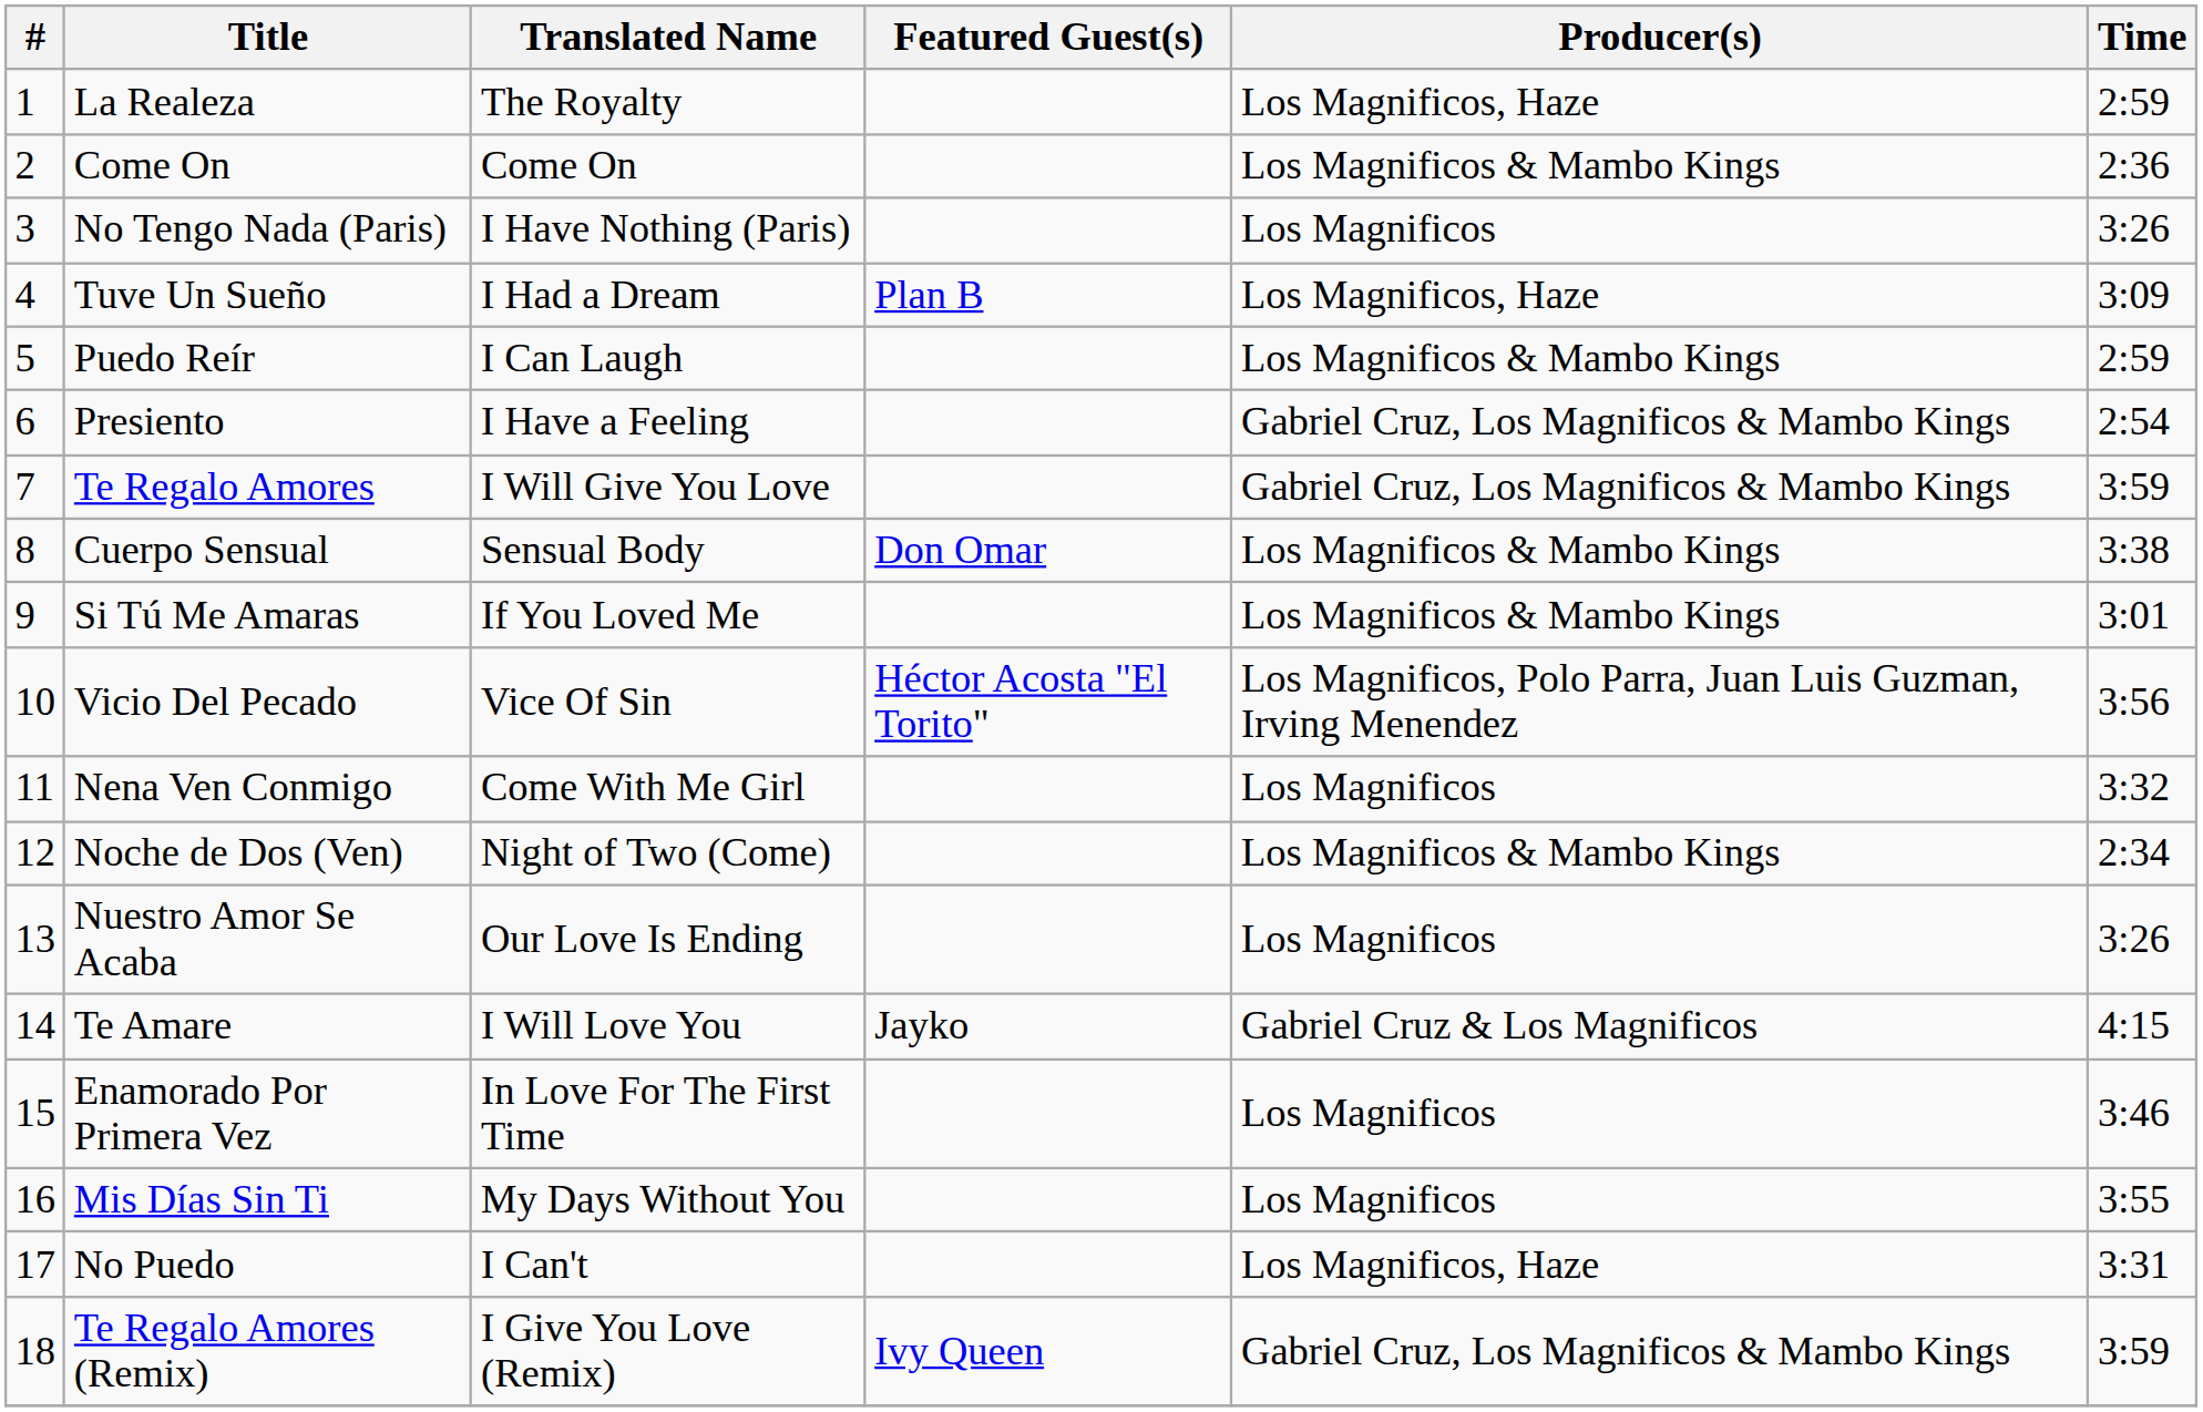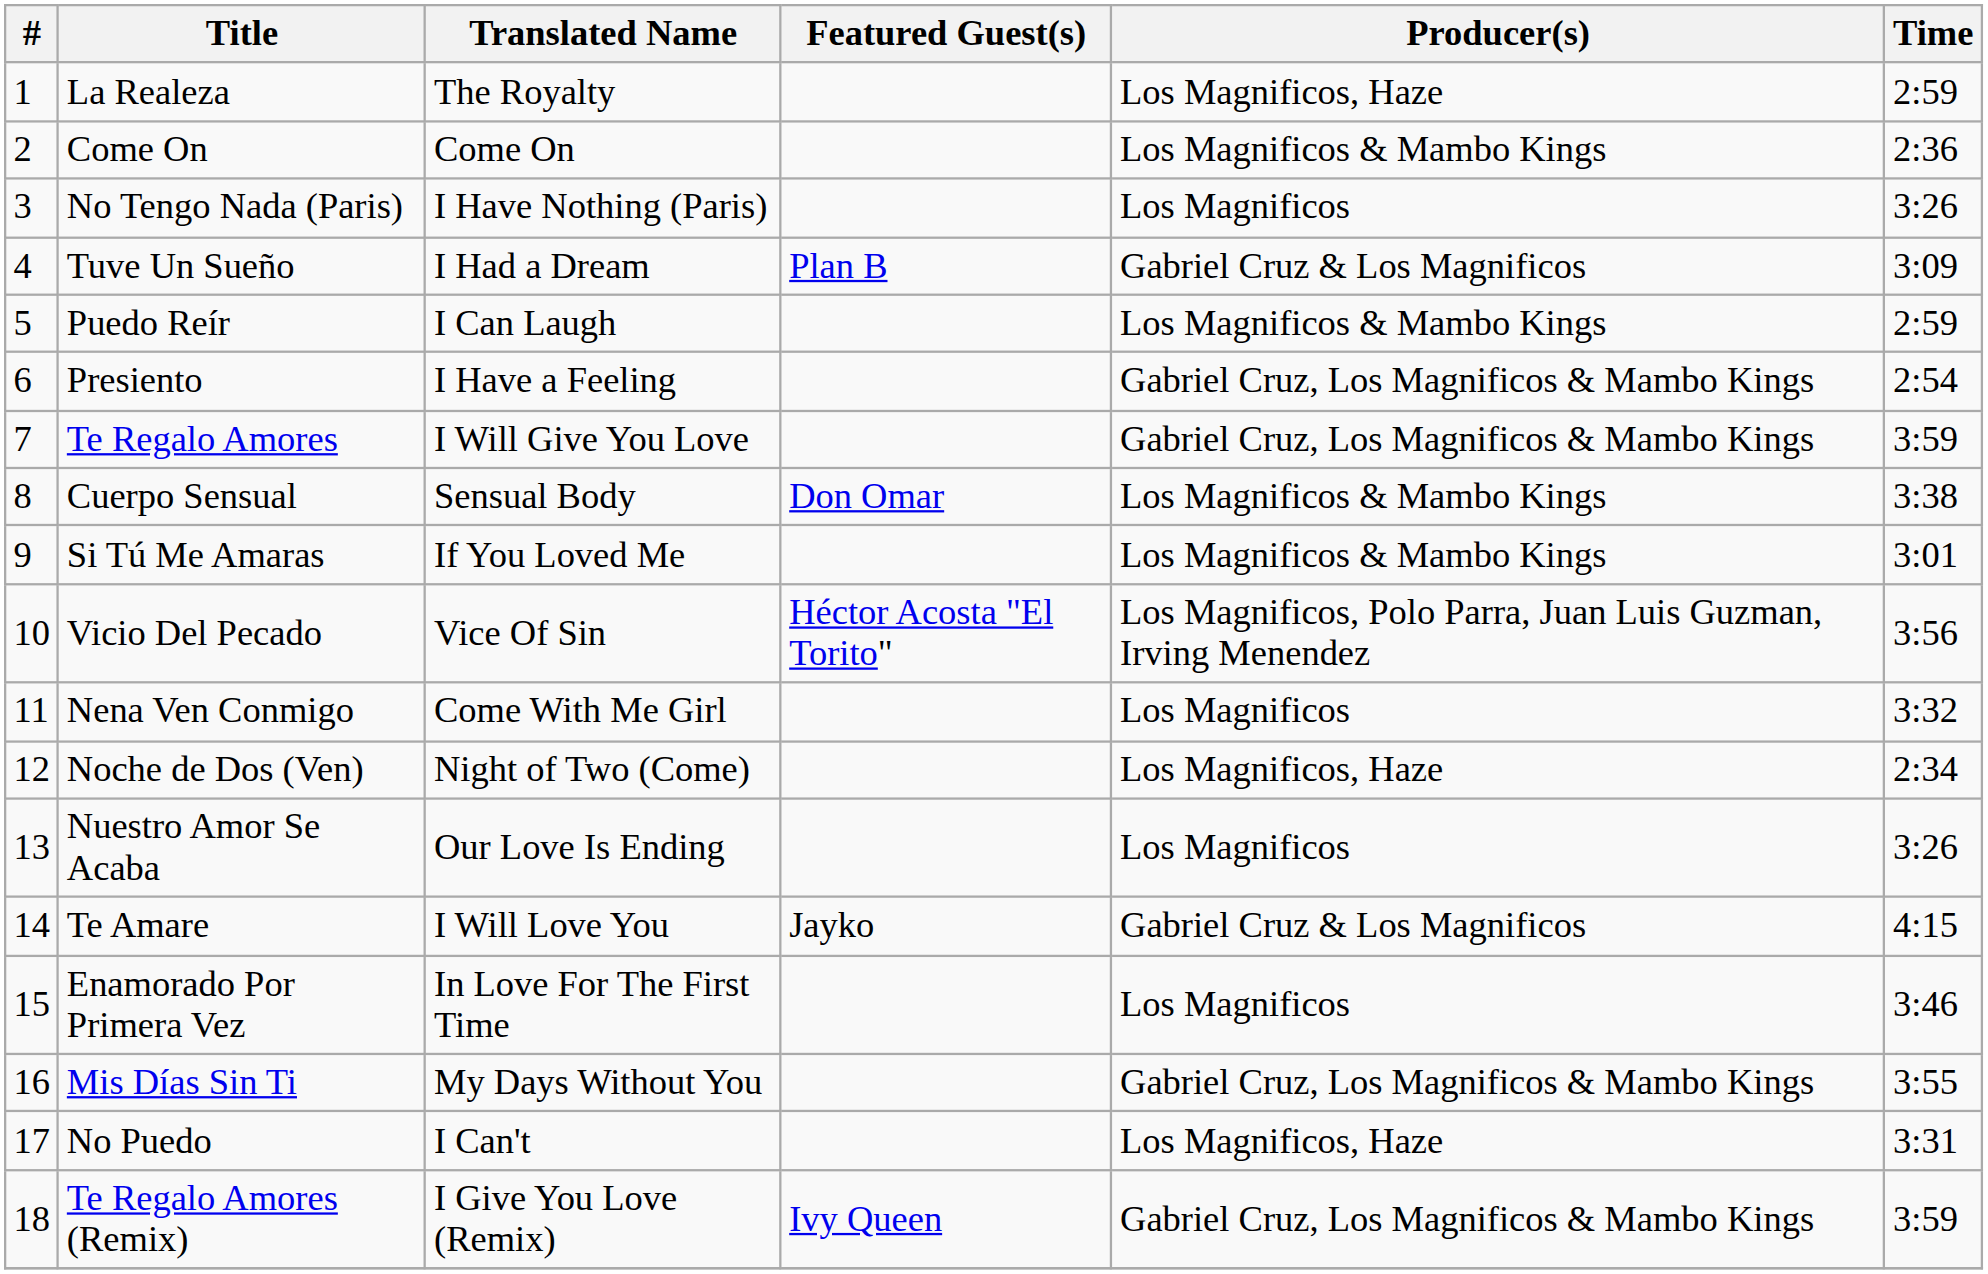Tuve Un Sueño | Producer(s): Los Magnificos, Haze -> Gabriel Cruz & Los Magnificos
Noche de Dos (Ven) | Producer(s): Los Magnificos & Mambo Kings -> Los Magnificos, Haze
Mis Días Sin Ti | Producer(s): Los Magnificos -> Gabriel Cruz, Los Magnificos & Mambo Kings
